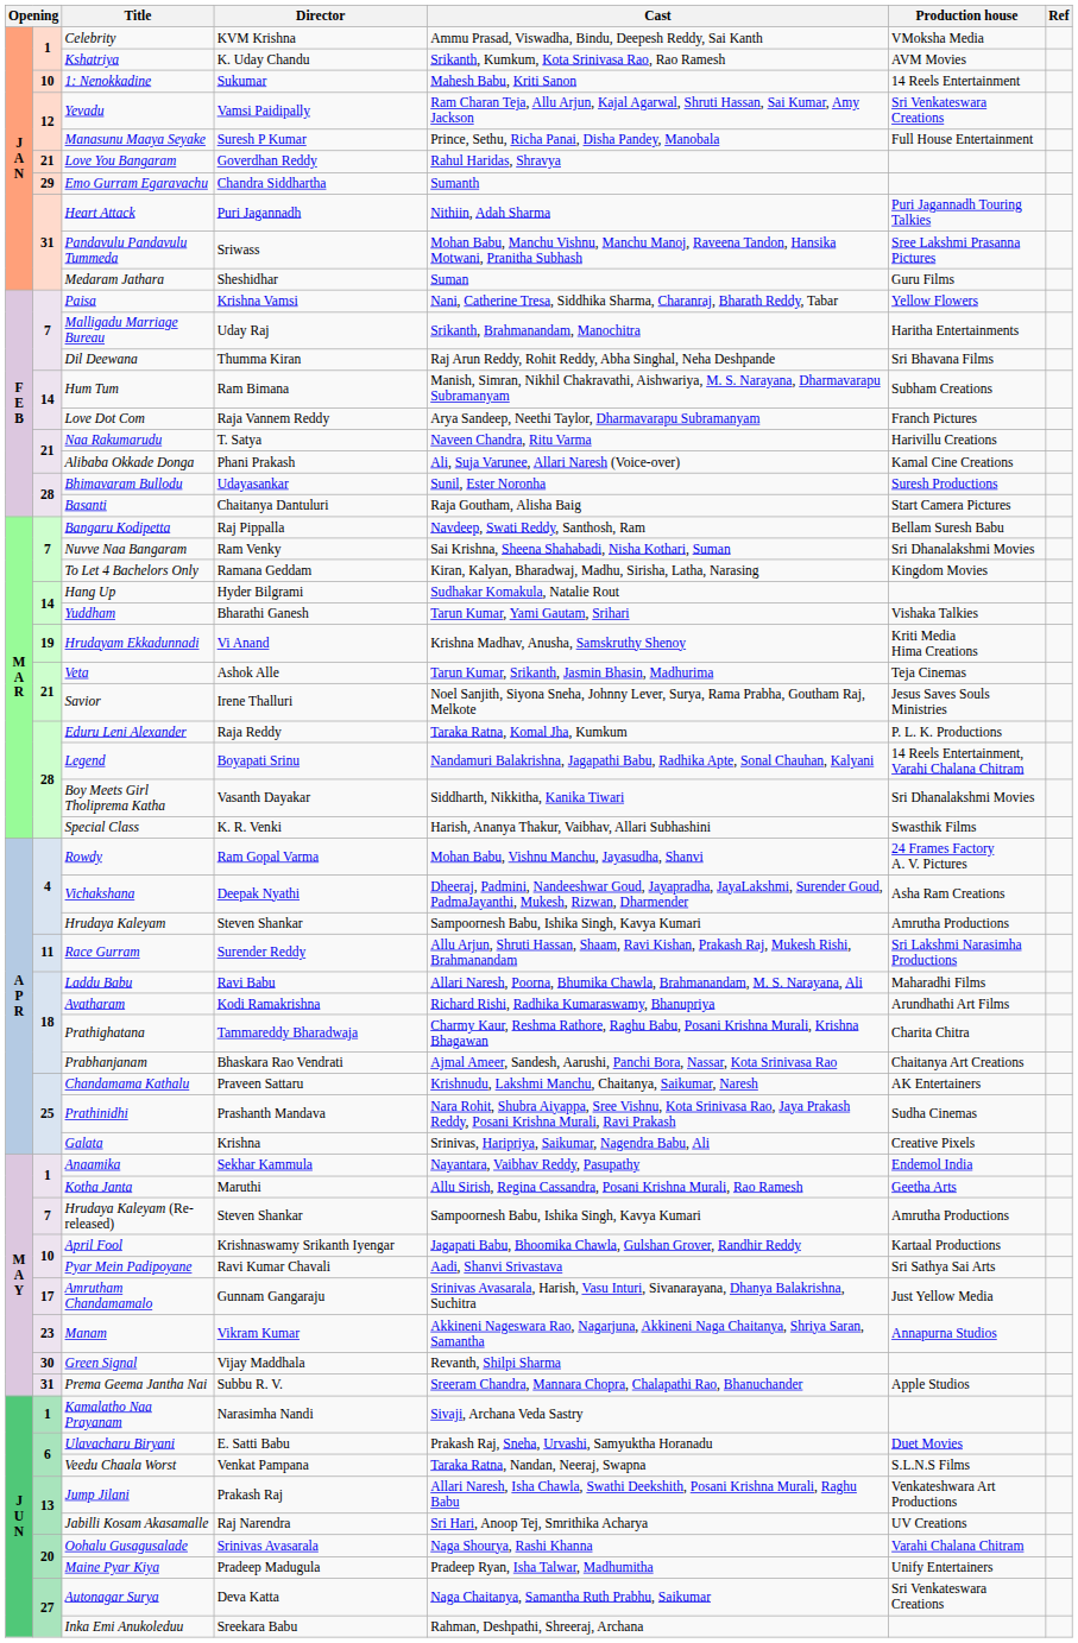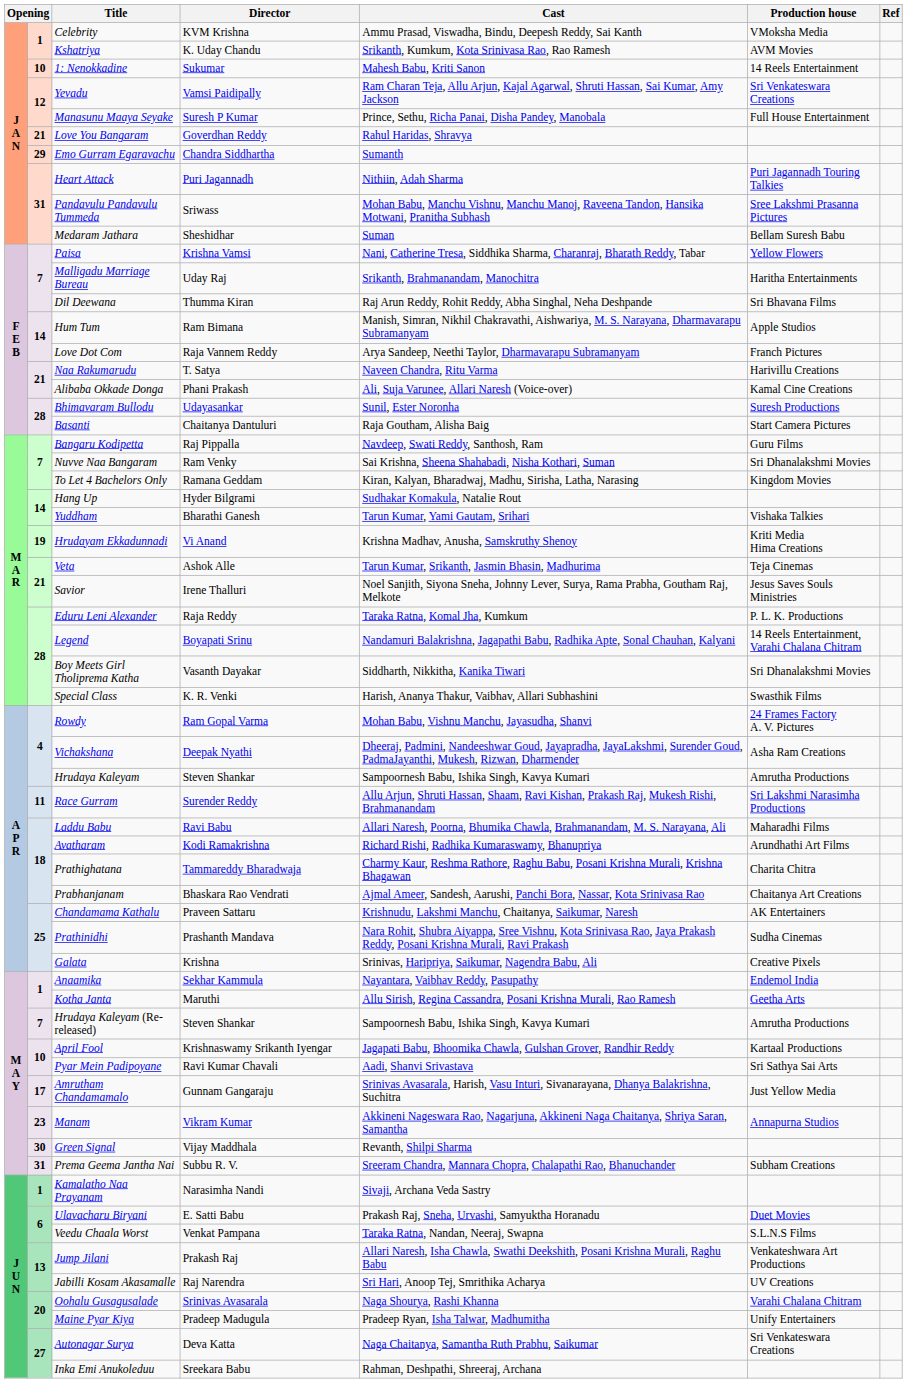Medaram Jathara | Production house: Guru Films -> Bellam Suresh Babu
Hum Tum | Production house: Subham Creations -> Apple Studios
Bangaru Kodipetta | Production house: Bellam Suresh Babu -> Guru Films
Prema Geema Jantha Nai | Production house: Apple Studios -> Subham Creations
